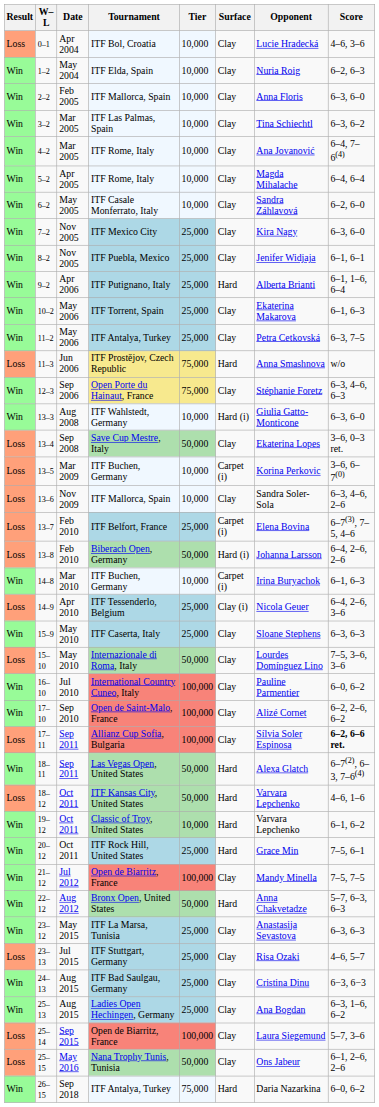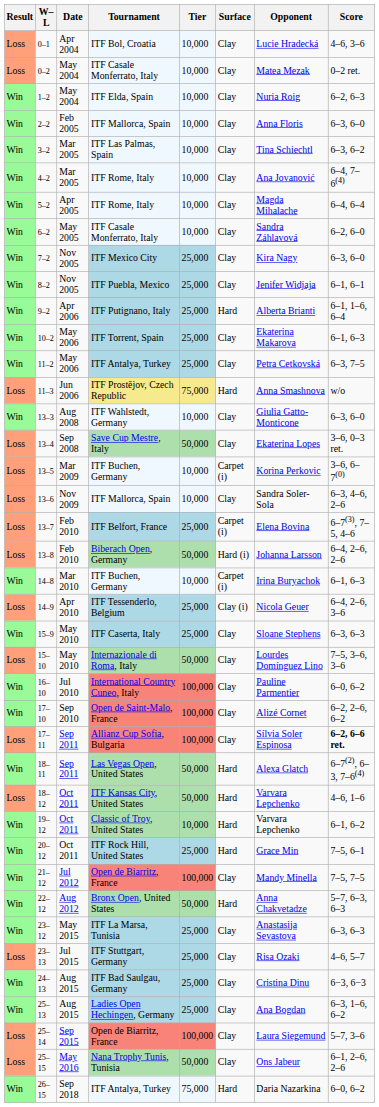+ row: Loss | 0–2 | May 2004 | ITF Casale Monferrato, Italy | 10,000 | Clay | Matea Mezak | 0–2 ret.
- row: Win | 12–3 | Sep 2006 | Open Porte du Hainaut, France | 75,000 | Clay | Stéphanie Foretz | 6–3, 4–6, 6–3
13–3 | Surface: Hard (i) -> Clay
